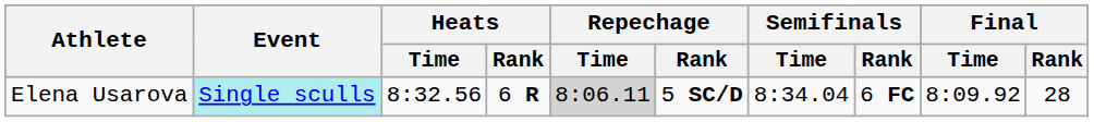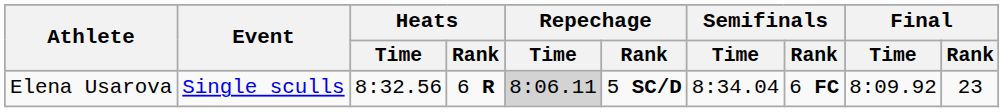Elena Usarova | Event: paleturquoise background -> no background
Elena Usarova | Final / Rank: 28 -> 23
